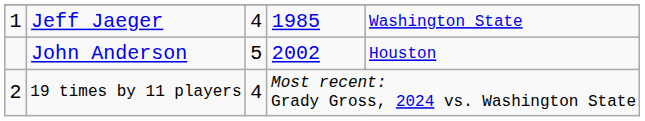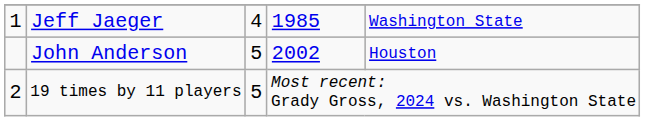19 times by 11 players | column 3: 4 -> 5
